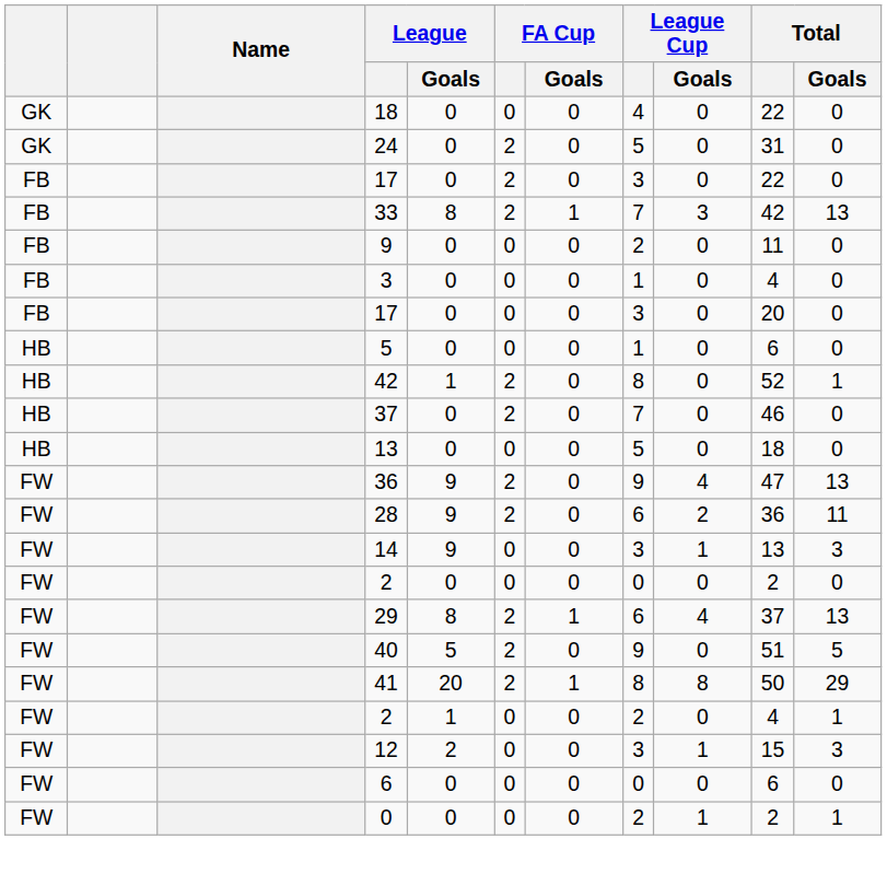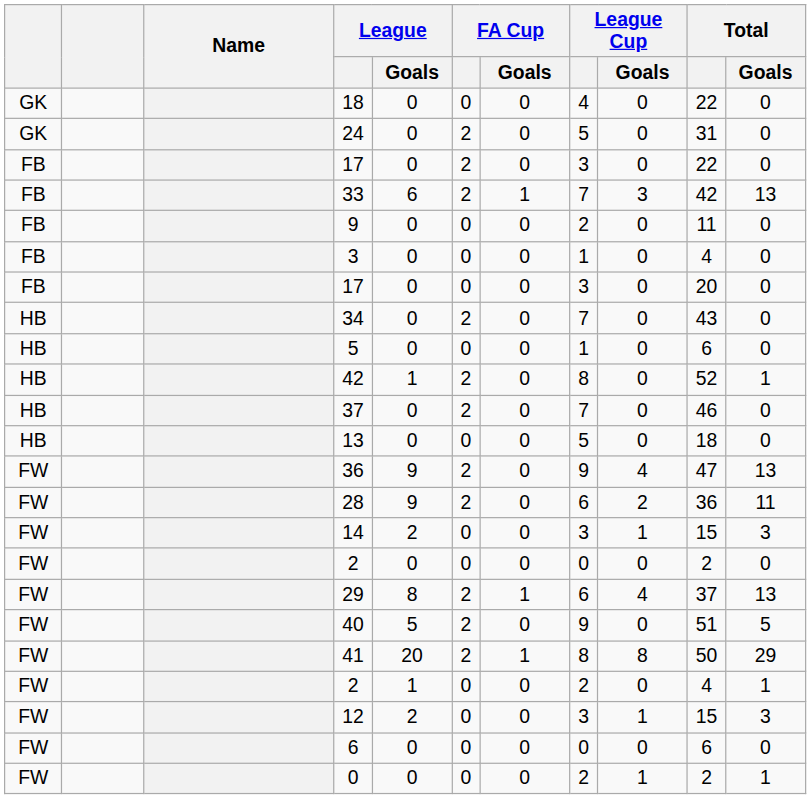33 | League / Goals: 8 -> 6
+ row: HB | 34 | 0 | 2 | 0 | 7 | 0 | 43 | 0
14 | League / Goals: 9 -> 2
14 | Total: 13 -> 15
